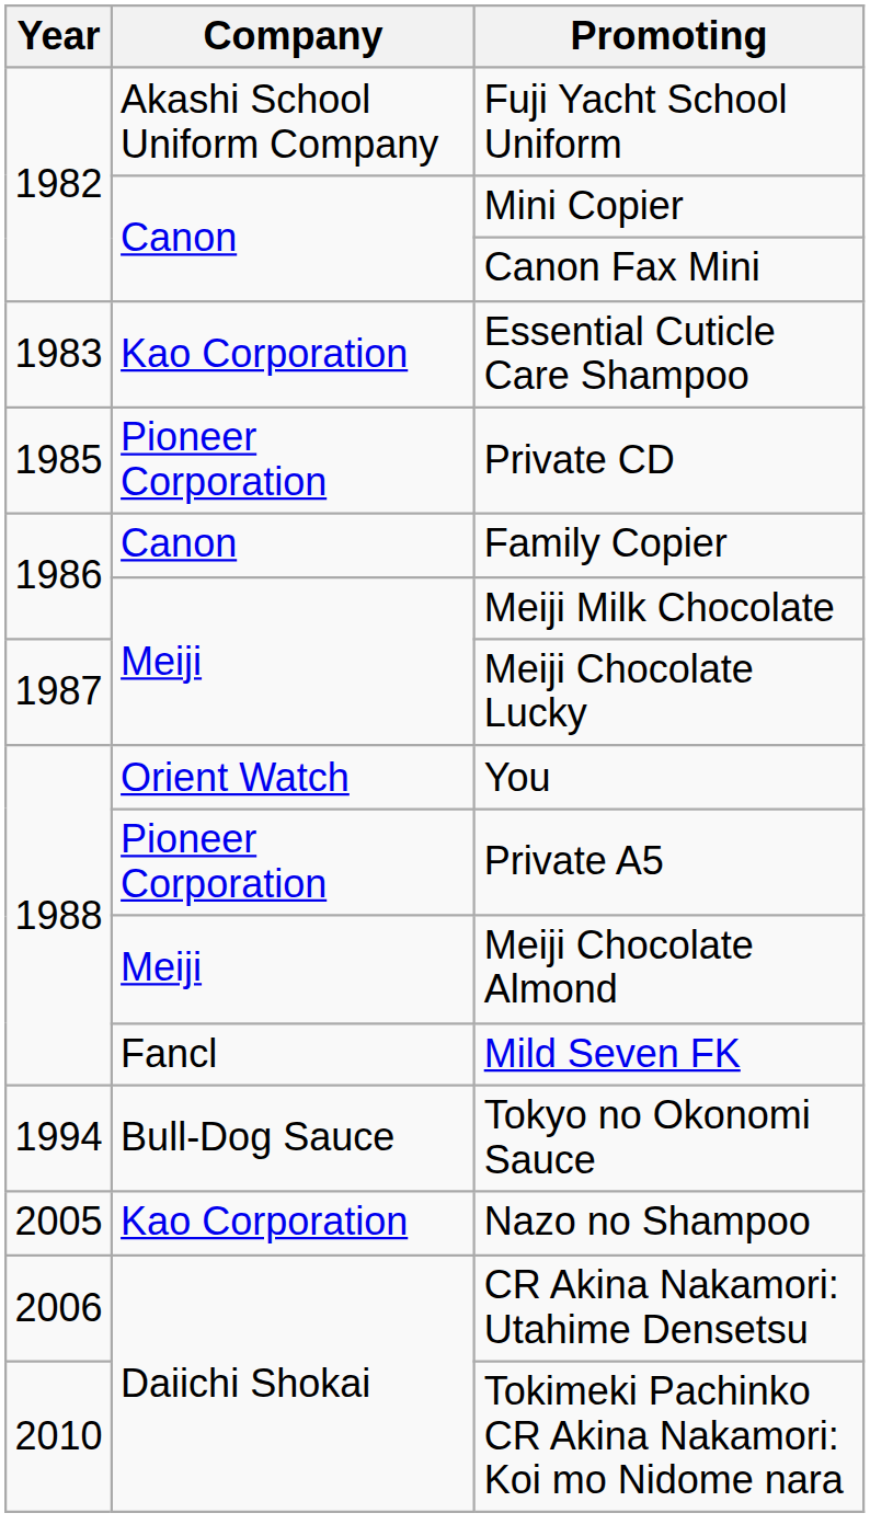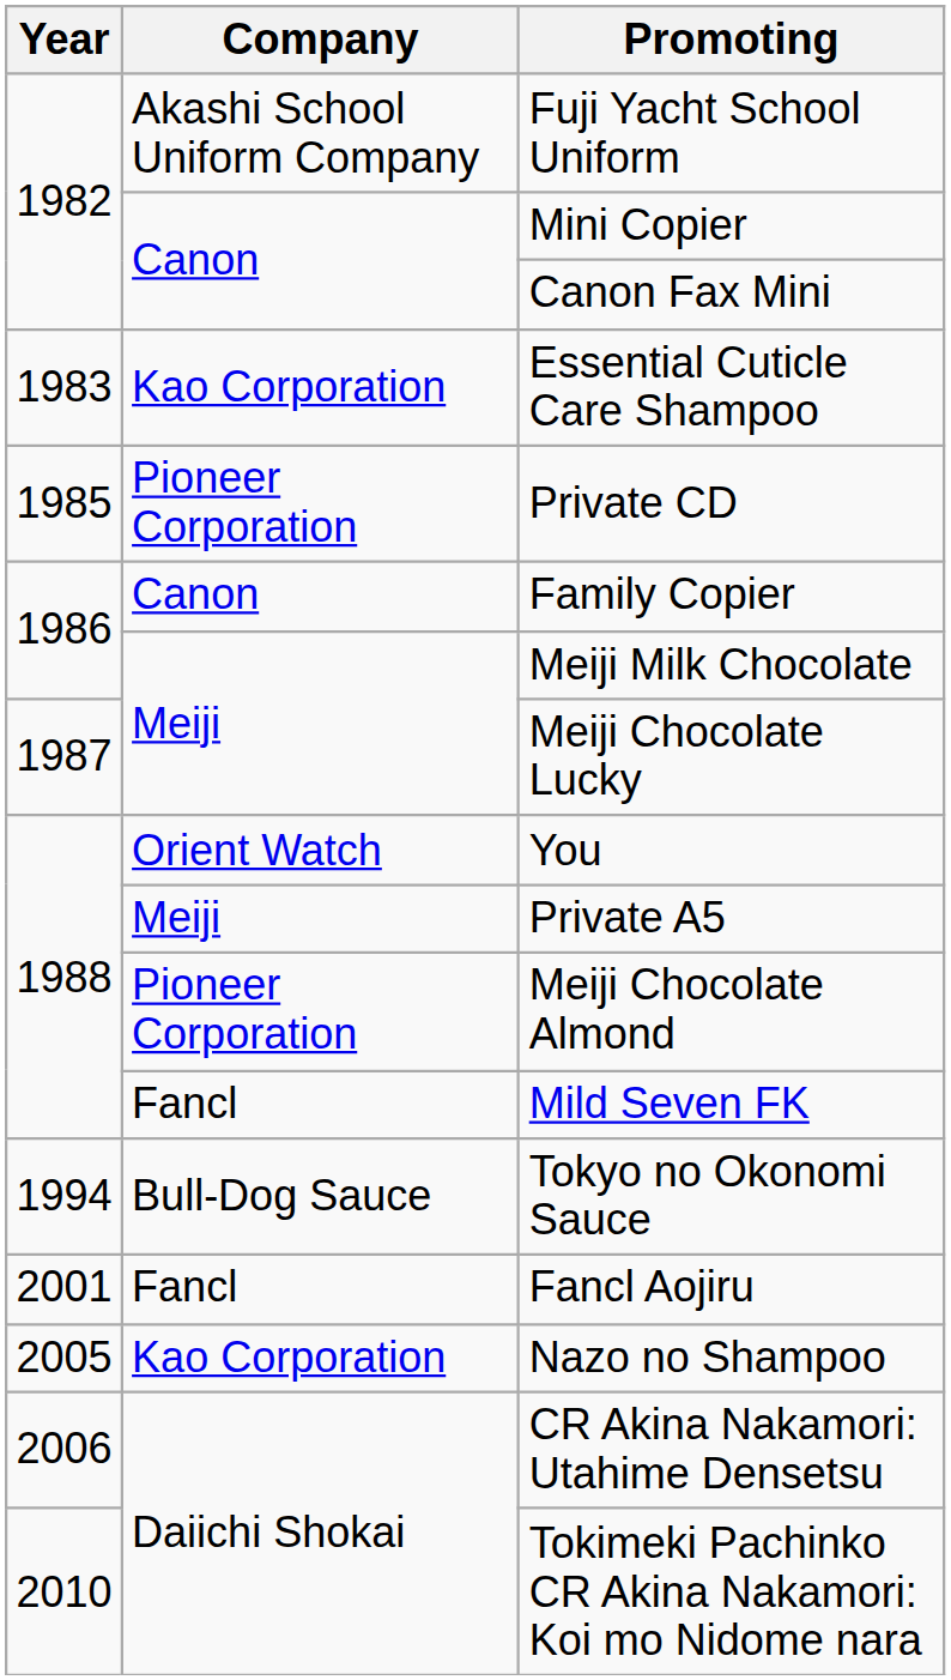Private A5 | Company: Pioneer Corporation -> Meiji
Meiji Chocolate Almond | Company: Meiji -> Pioneer Corporation
+ row: 2001 | Fancl | Fancl Aojiru
